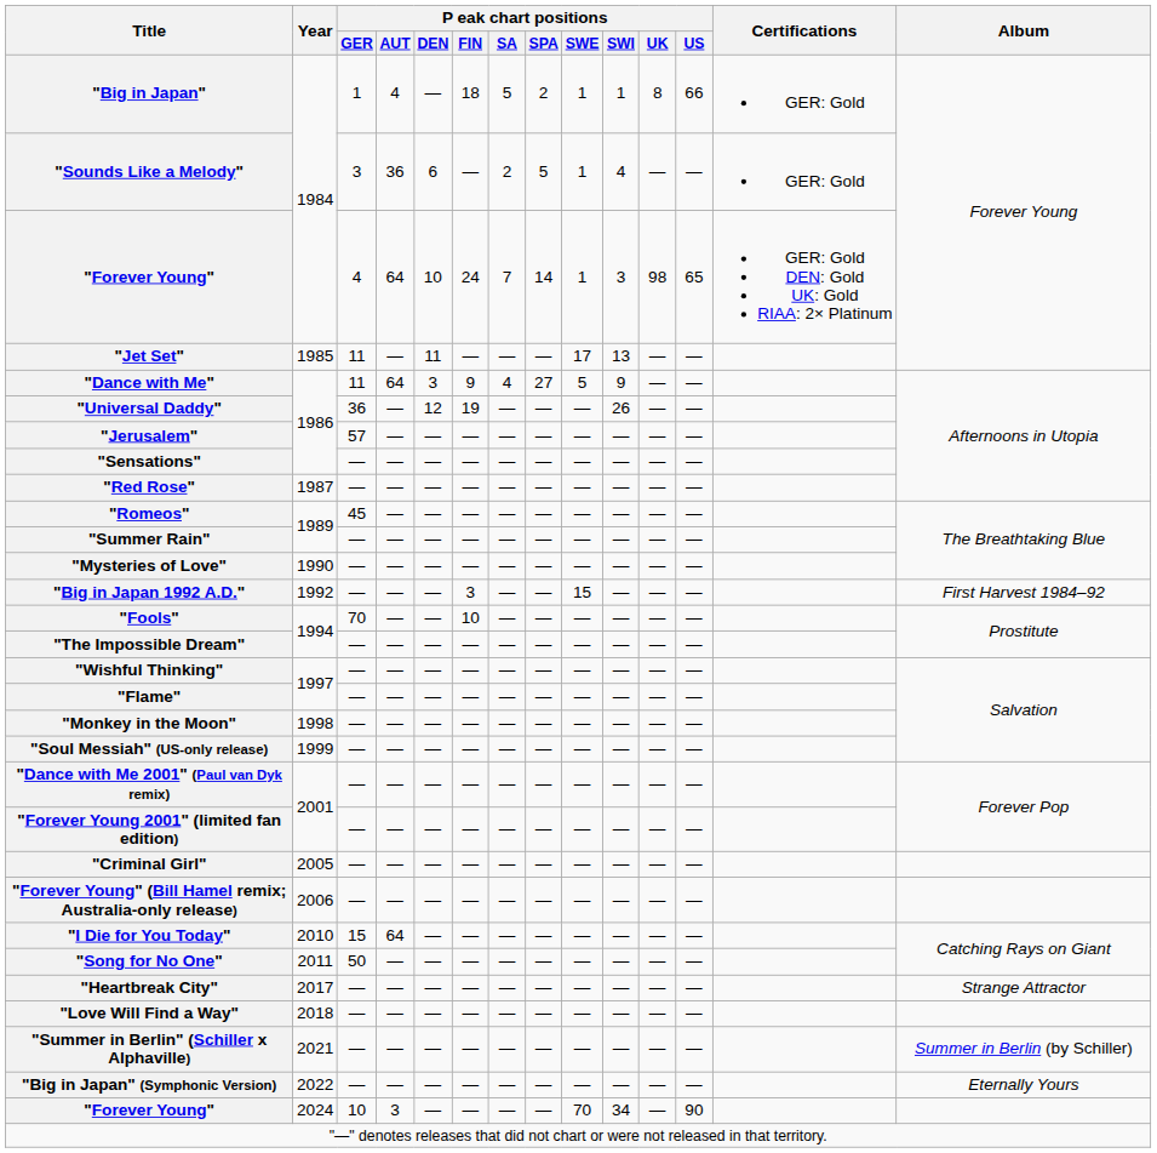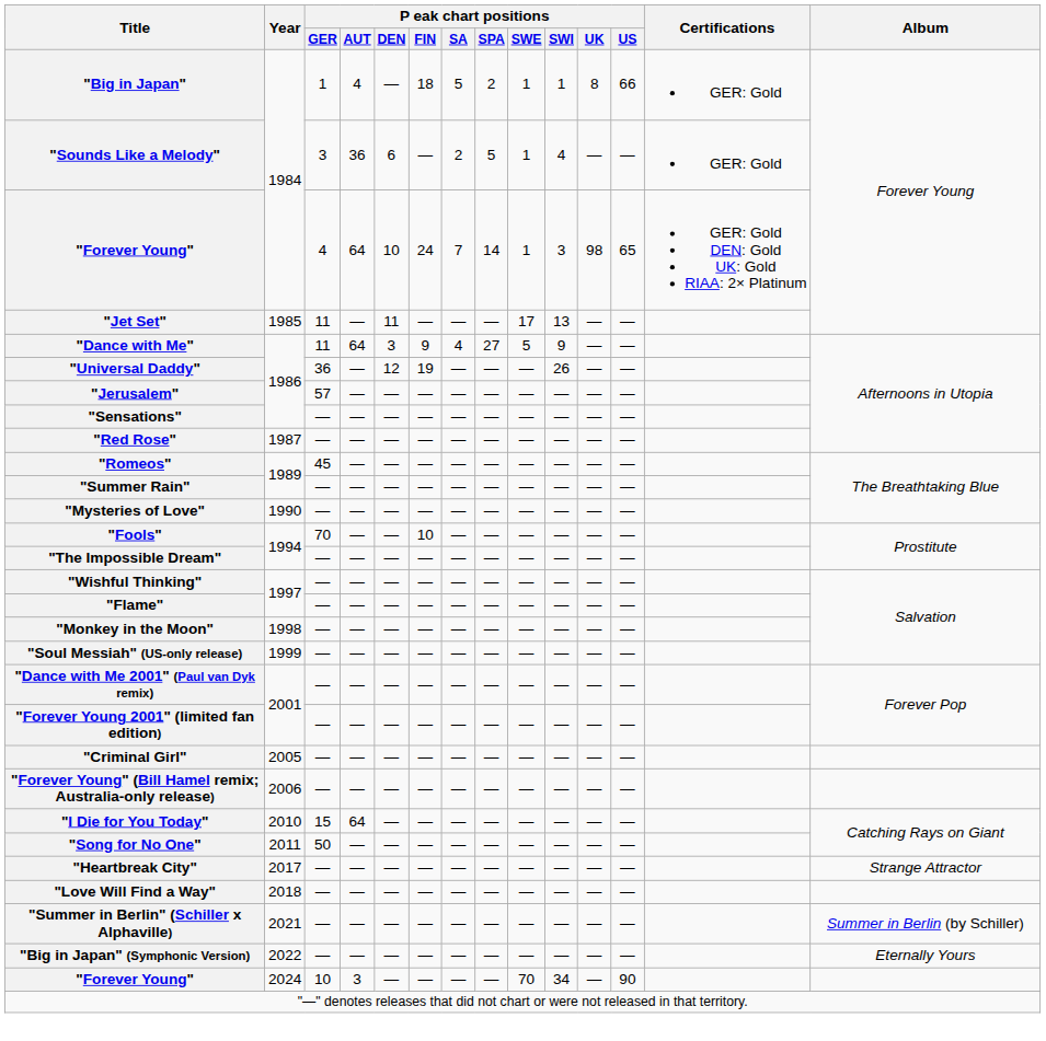- row: "Big in Japan 1992 A.D." | 1992 | — | — | — | 3 | — | — | 15 | — | — | — | First Harvest 1984–92
